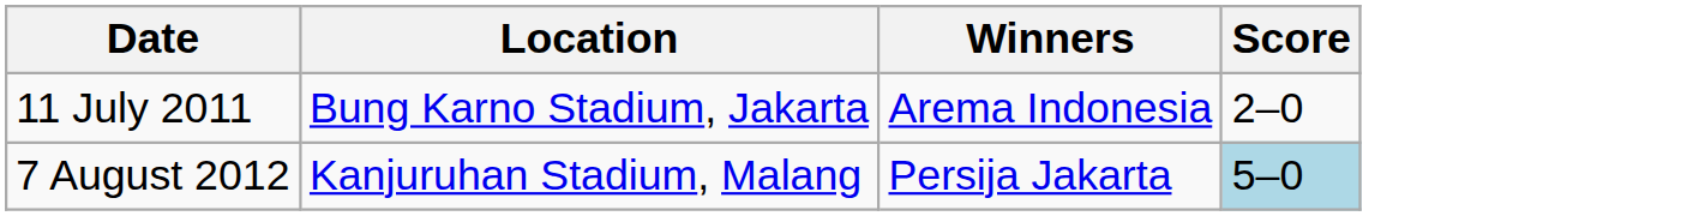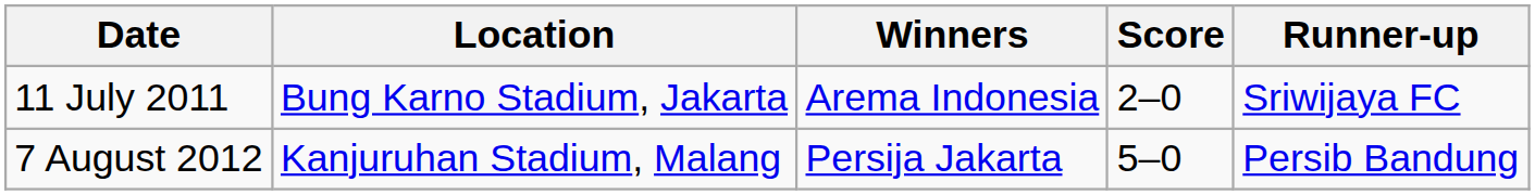+ column: Runner-up | Sriwijaya FC | Persib Bandung
7 August 2012 | Score: lightblue background -> no background
